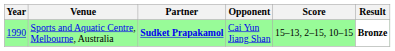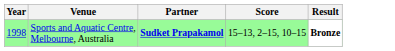- column: Opponent | Cai Yun Jiang Shan
Sports and Aquatic Centre, Melbourne, Australia | Year: 1990 -> 1998
